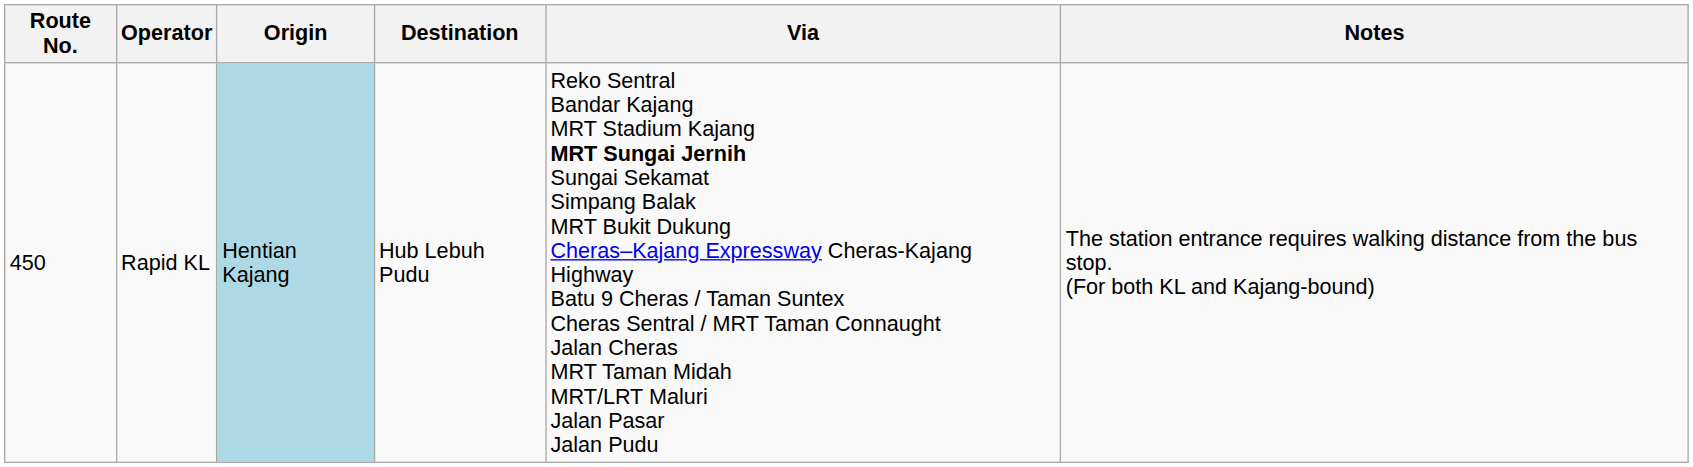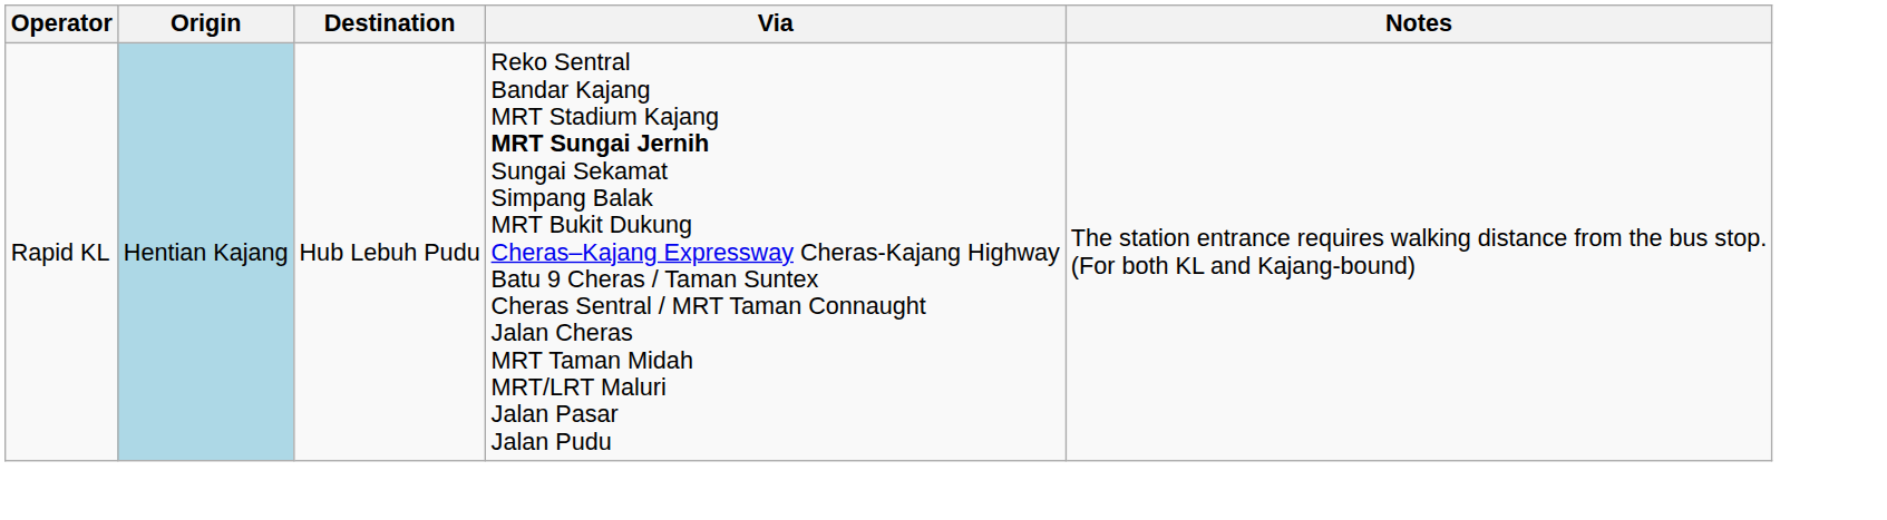- column: Route No. | 450
